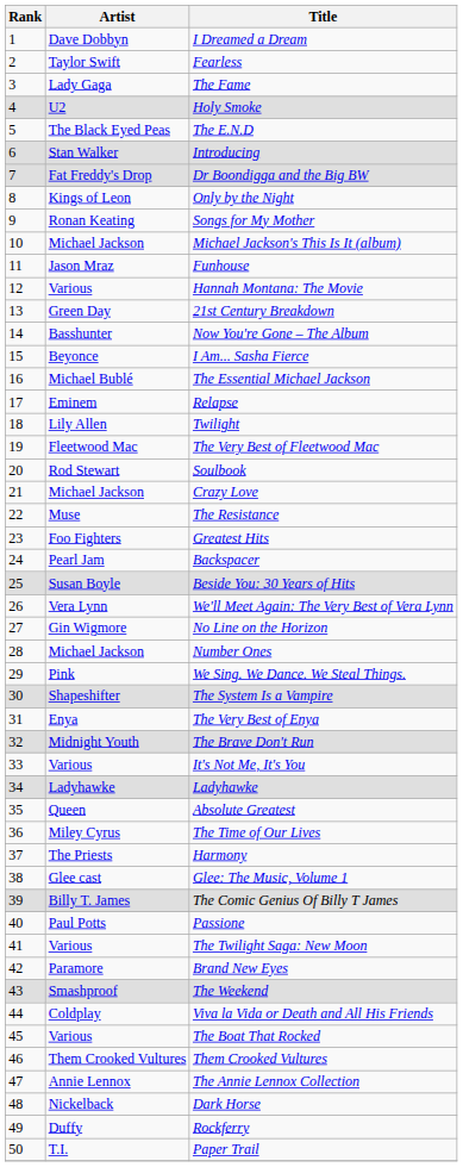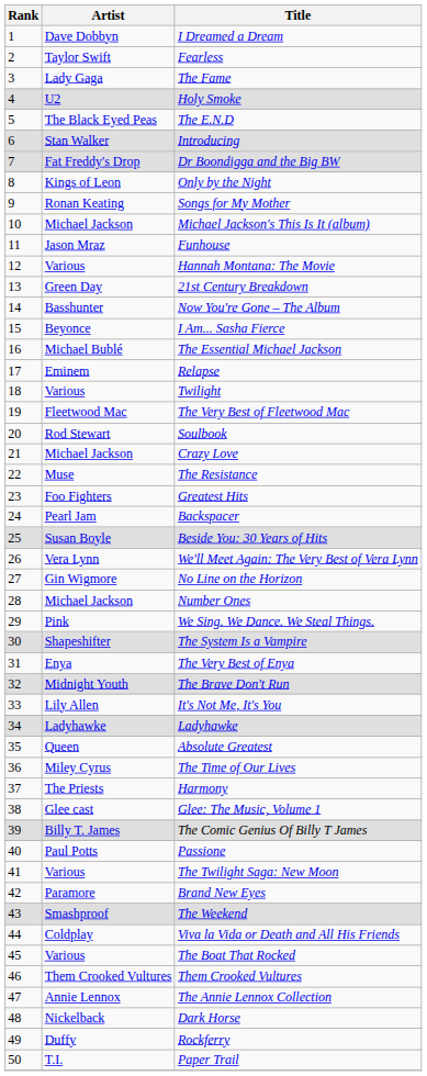Twilight | Artist: Lily Allen -> Various
It's Not Me, It's You | Artist: Various -> Lily Allen
